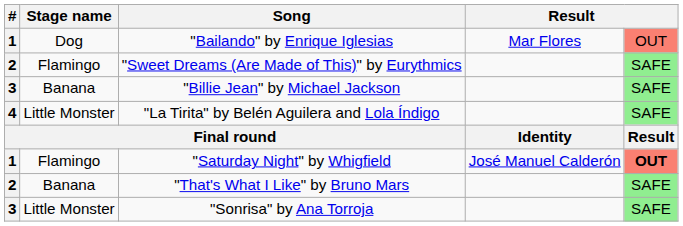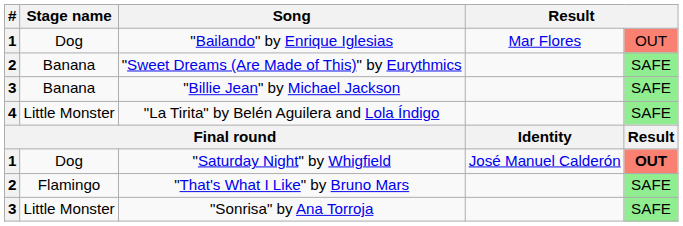"Sweet Dreams (Are Made of This)" by Eurythmics | Stage name: Flamingo -> Banana
"Saturday Night" by Whigfield | Stage name: Flamingo -> Dog
"That's What I Like" by Bruno Mars | Stage name: Banana -> Flamingo
